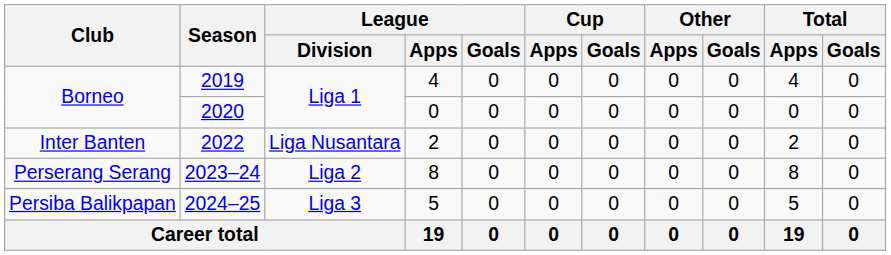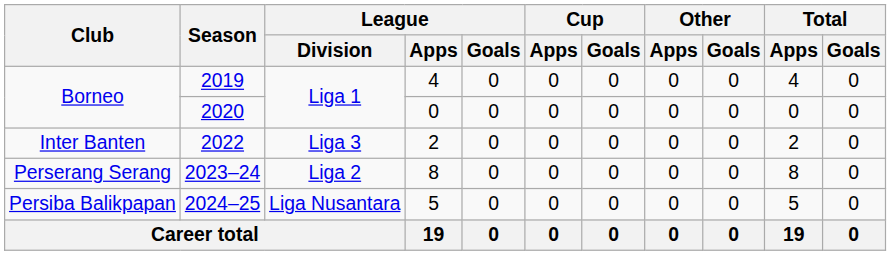2022 | League / Division: Liga Nusantara -> Liga 3
2024–25 | League / Division: Liga 3 -> Liga Nusantara
